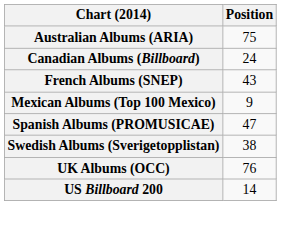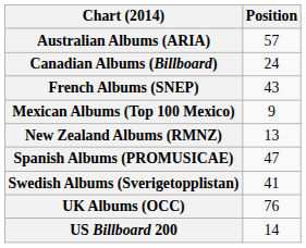Australian Albums (ARIA) | Position: 75 -> 57
+ row: New Zealand Albums (RMNZ) | 13
Swedish Albums (Sverigetopplistan) | Position: 38 -> 41
